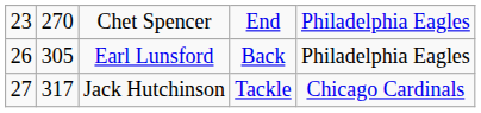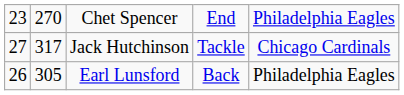rows swapped: Earl Lunsford <-> Jack Hutchinson
